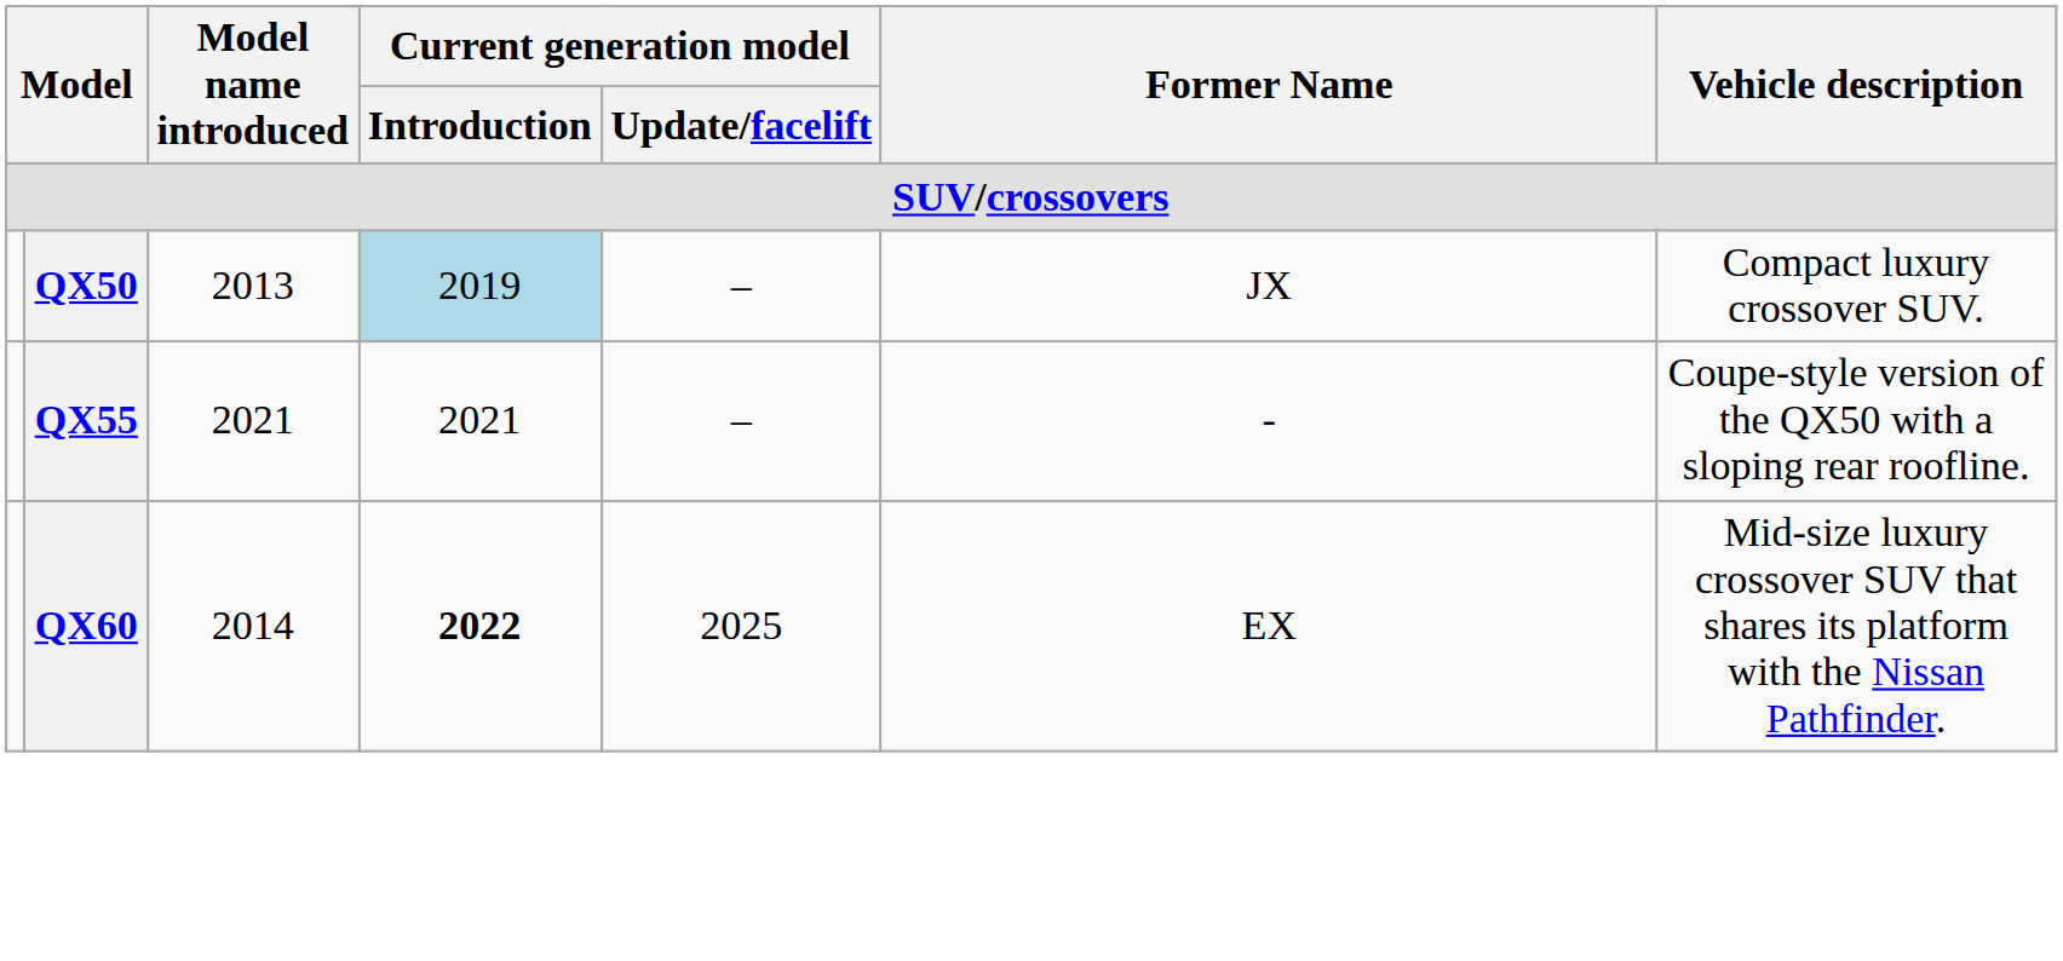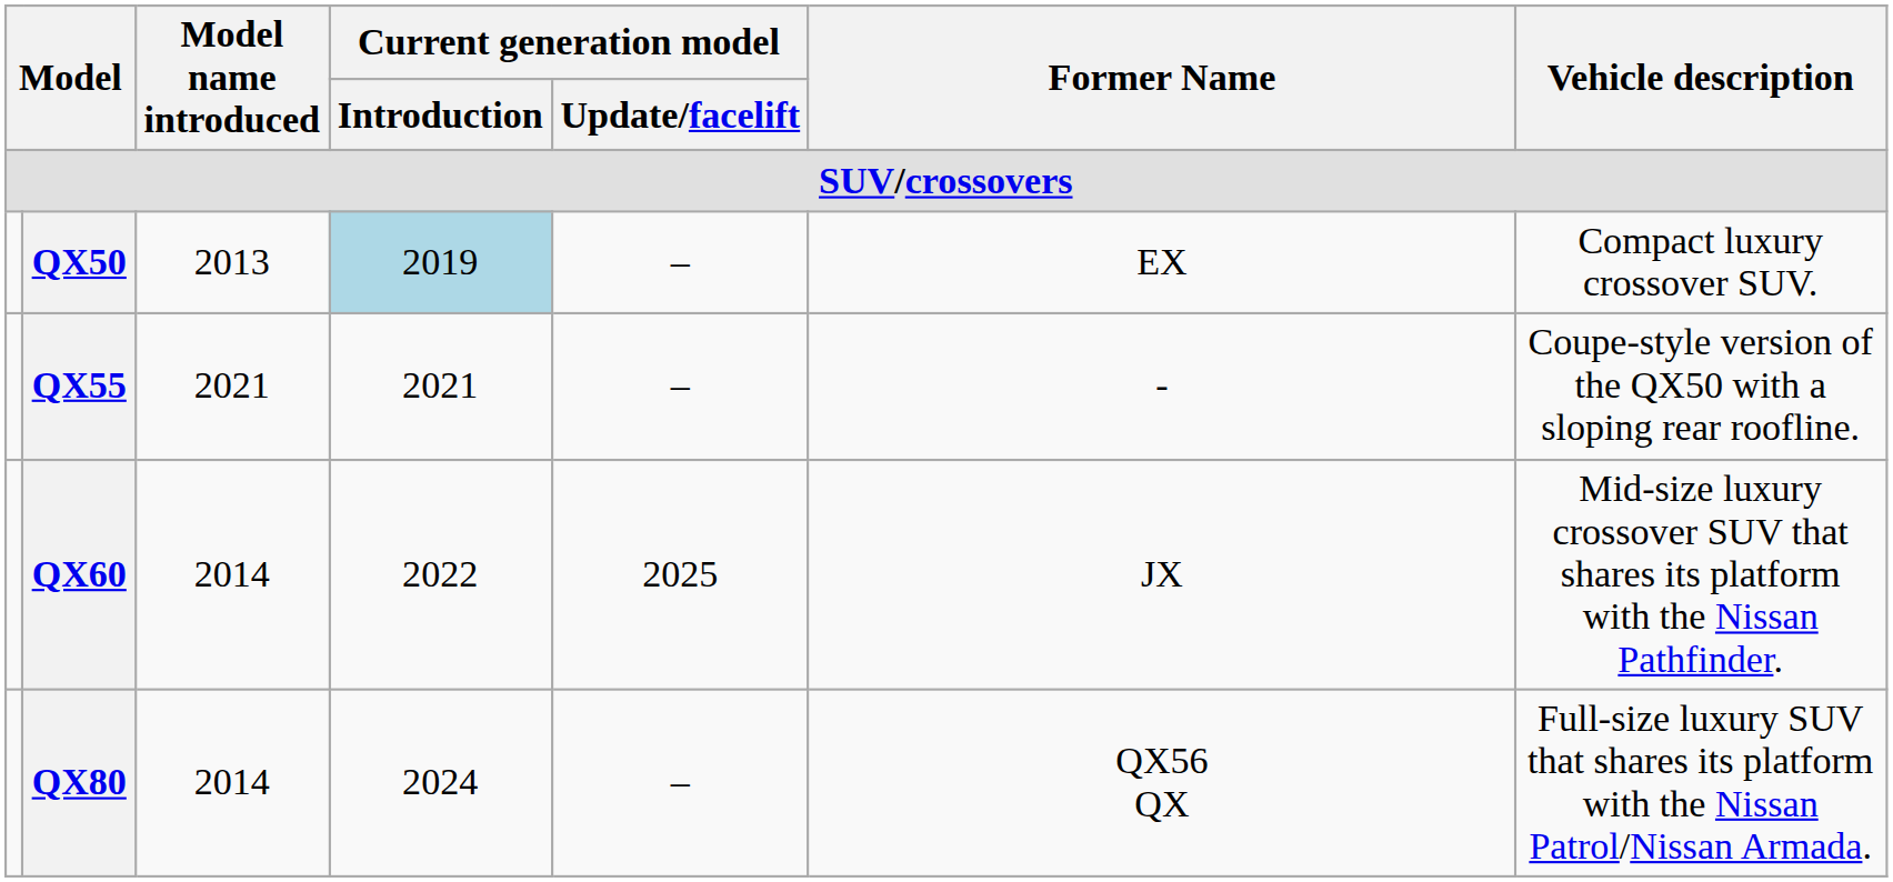QX50 | Former Name: JX -> EX
QX60 | Current generation model / Introduction: bold -> normal
QX60 | Former Name: EX -> JX
+ row: QX80 | 2014 | 2024 | – | QX56 QX | Full-size luxury SUV that shares its platform with the Nissan Patrol/Nissan Armada.
